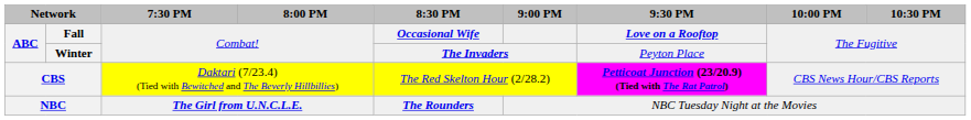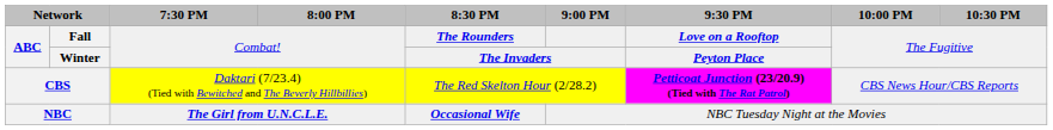Fall | 8:30 PM: Occasional Wife -> The Rounders
Winter | 9:30 PM: normal -> bold
NBC | 8:30 PM: The Rounders -> Occasional Wife
